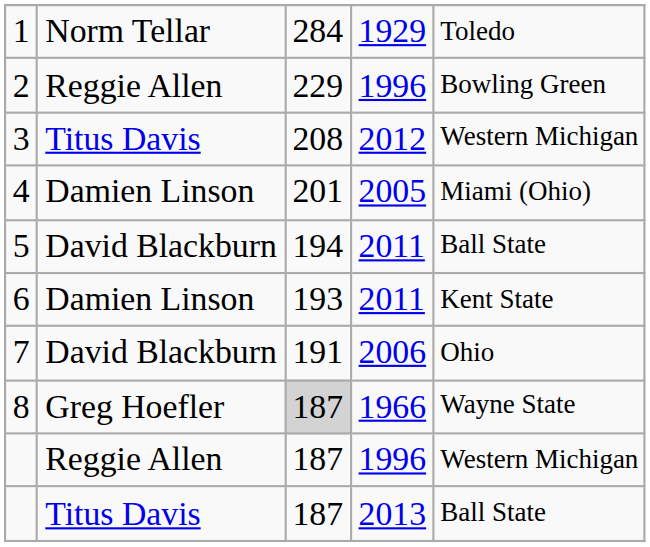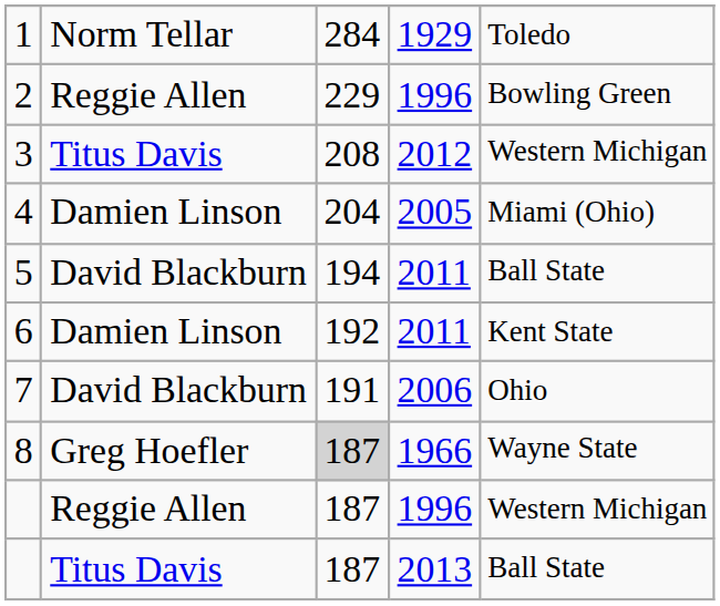4 | column 3: 201 -> 204
6 | column 3: 193 -> 192
